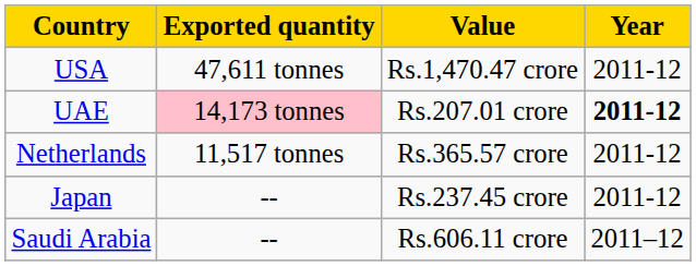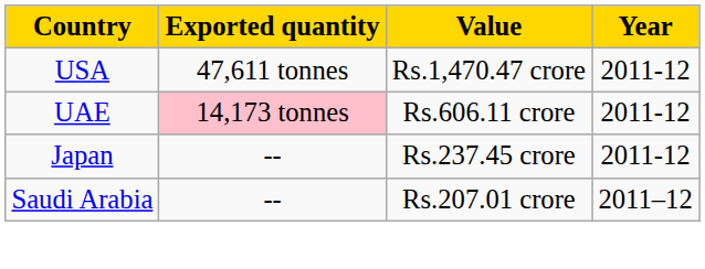UAE | Value: Rs.207.01 crore -> Rs.606.11 crore
UAE | Year: bold -> normal
- row: Netherlands | 11,517 tonnes | Rs.365.57 crore | 2011-12
Saudi Arabia | Value: Rs.606.11 crore -> Rs.207.01 crore
